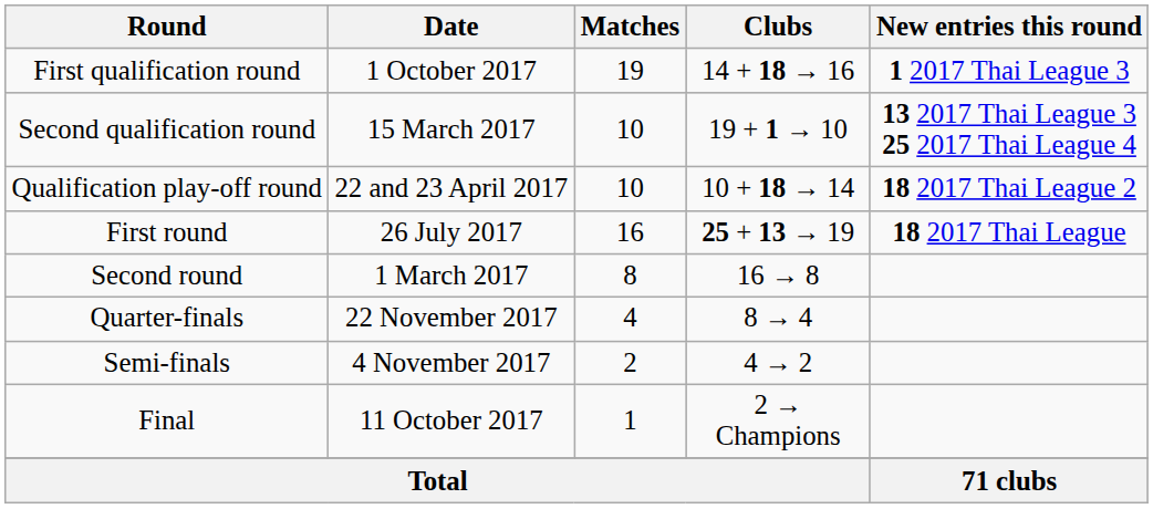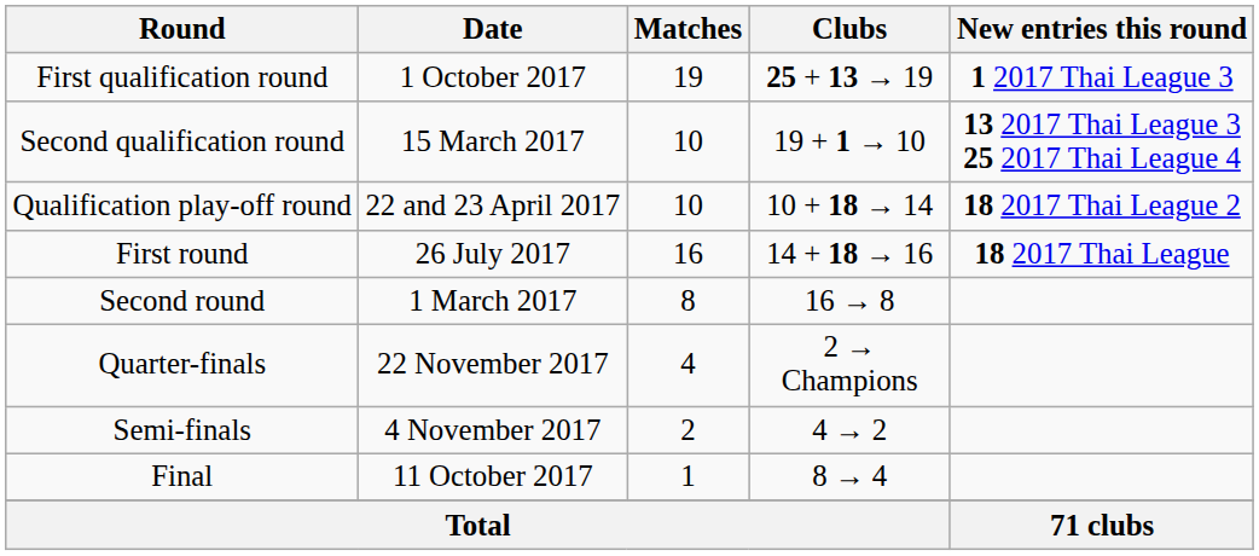First qualification round | Clubs: 14 + 18 → 16 -> 25 + 13 → 19
First round | Clubs: 25 + 13 → 19 -> 14 + 18 → 16
Quarter-finals | Clubs: 8 → 4 -> 2 → Champions
Final | Clubs: 2 → Champions -> 8 → 4
